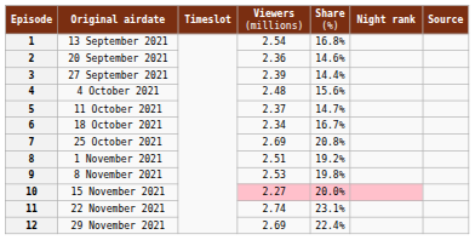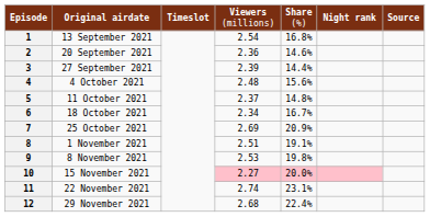5 | column 5: 14.7% -> 14.8%
7 | column 5: 20.8% -> 20.9%
8 | column 5: 19.2% -> 19.1%
12 | column 4: 2.69 -> 2.68
